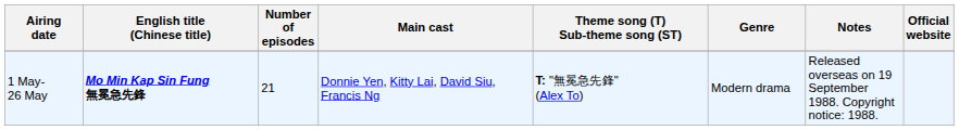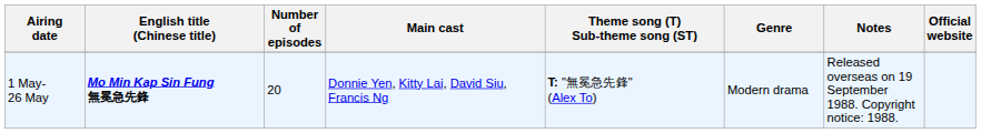1 May- 26 May | Number of episodes: 21 -> 20
